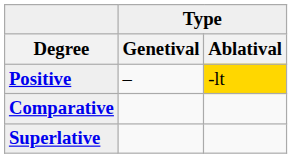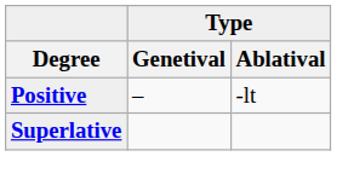Positive | Type / Ablatival: gold background -> no background
- row: Comparative
